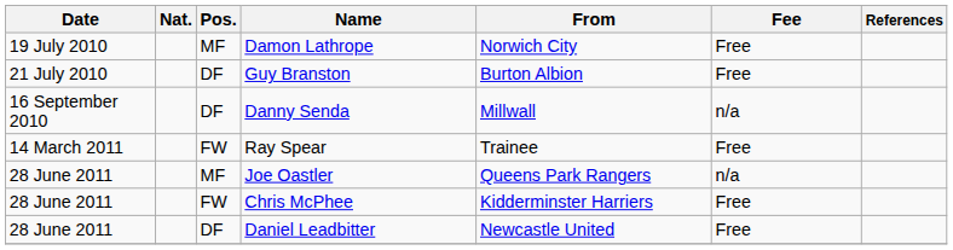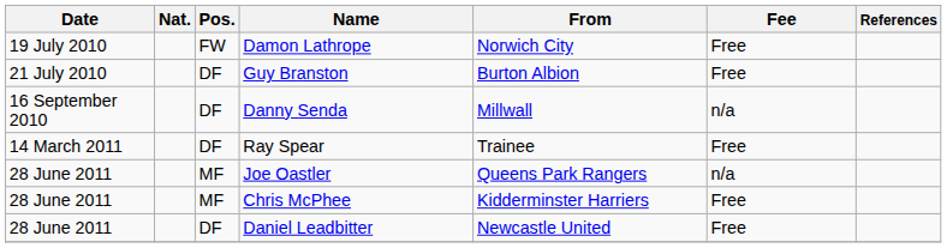Damon Lathrope | Pos.: MF -> FW
Ray Spear | Pos.: FW -> DF
Chris McPhee | Pos.: FW -> MF
